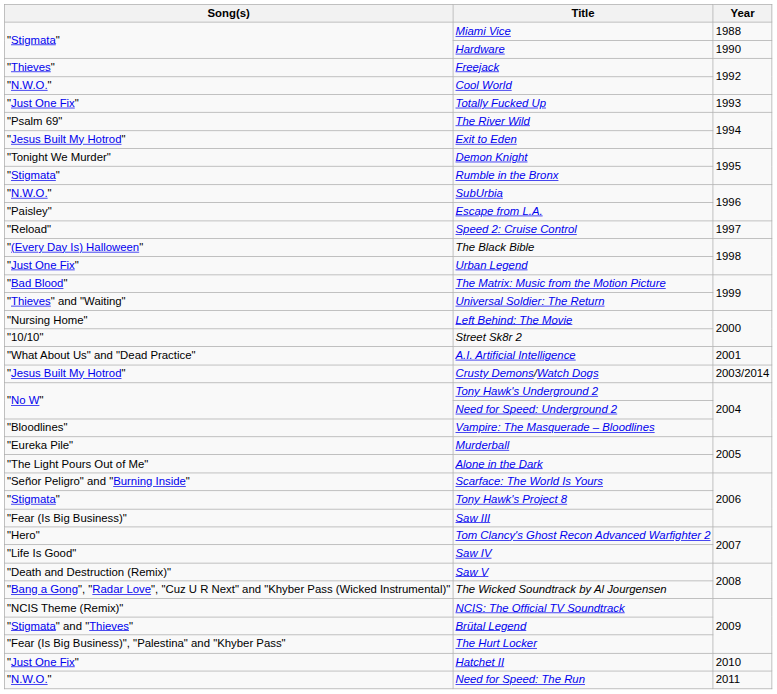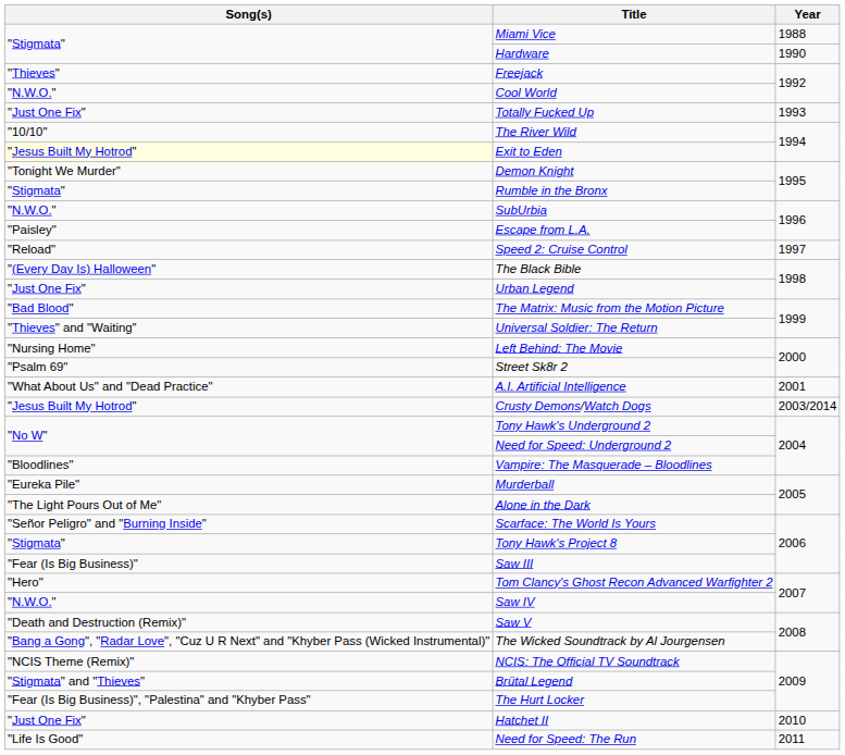The River Wild | Song(s): "Psalm 69" -> "10/10"
Exit to Eden | Song(s): no background -> lightyellow background
Street Sk8r 2 | Song(s): "10/10" -> "Psalm 69"
Saw IV | Song(s): "Life Is Good" -> "N.W.O."
Need for Speed: The Run | Song(s): "N.W.O." -> "Life Is Good"
